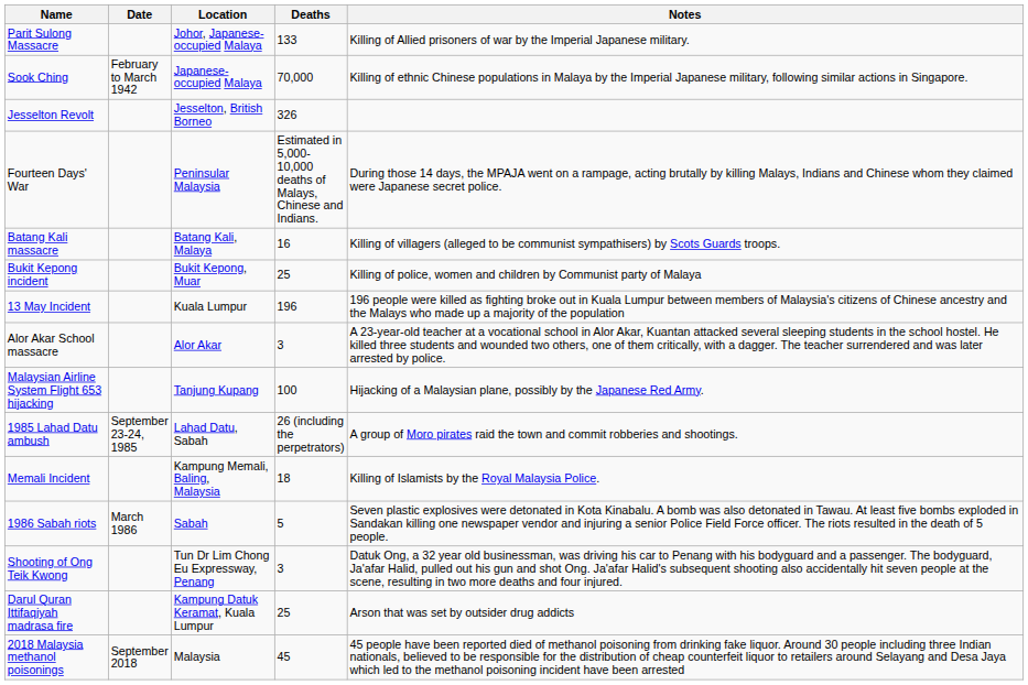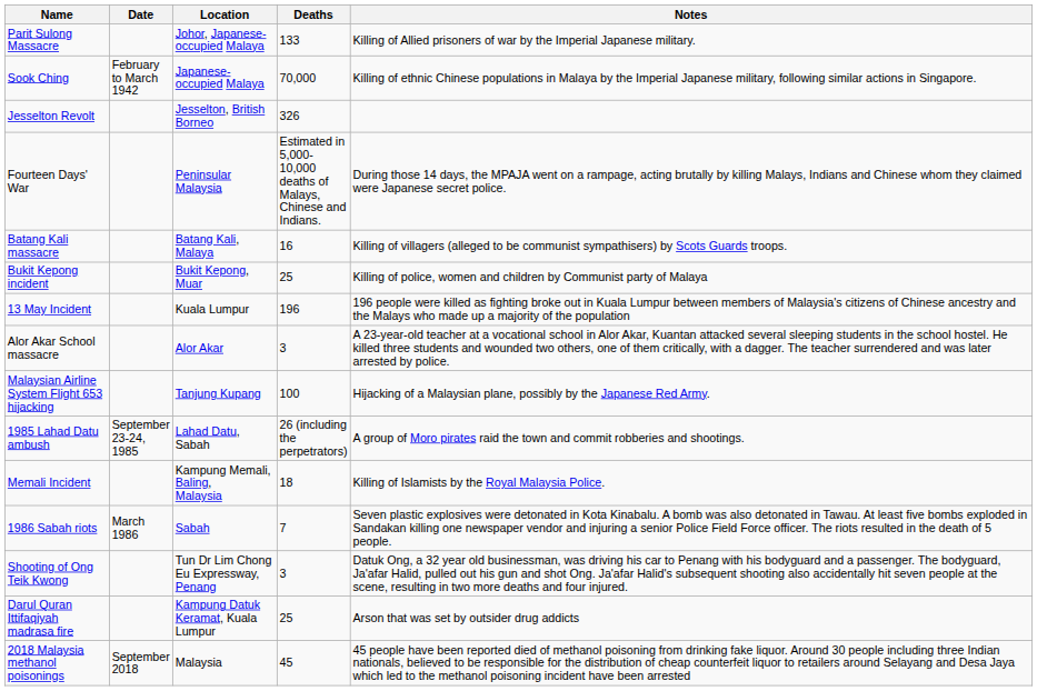1986 Sabah riots | Deaths: 5 -> 7
